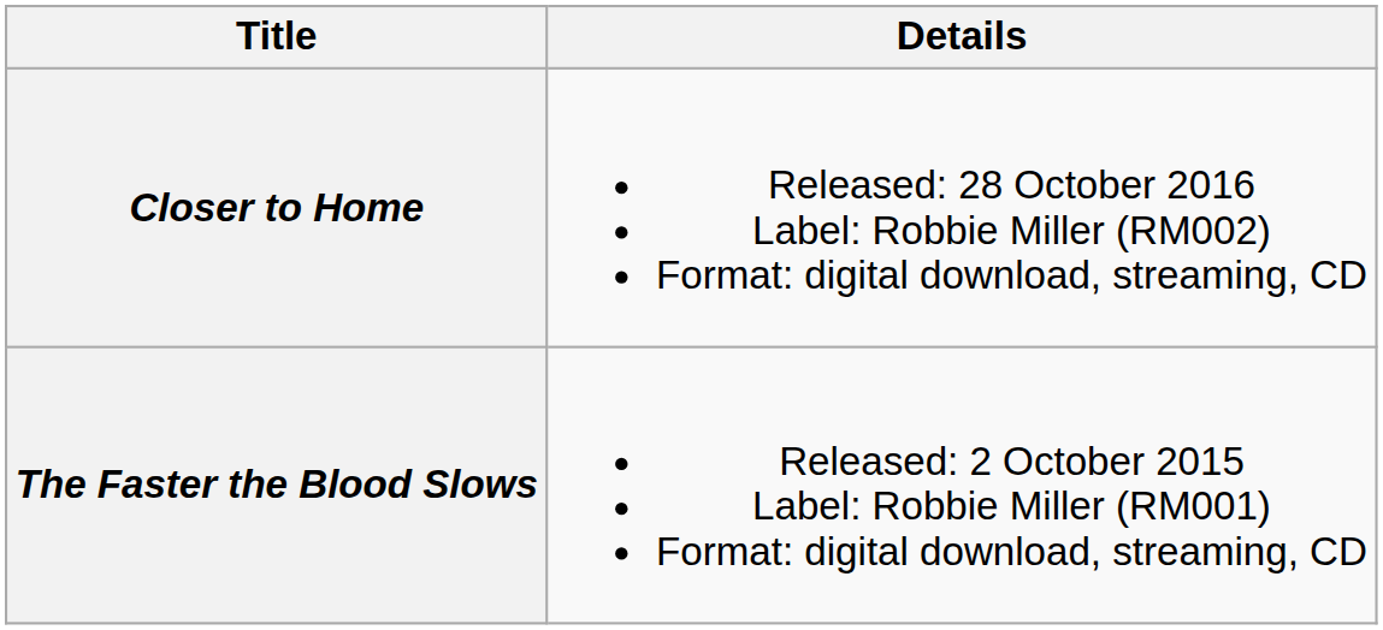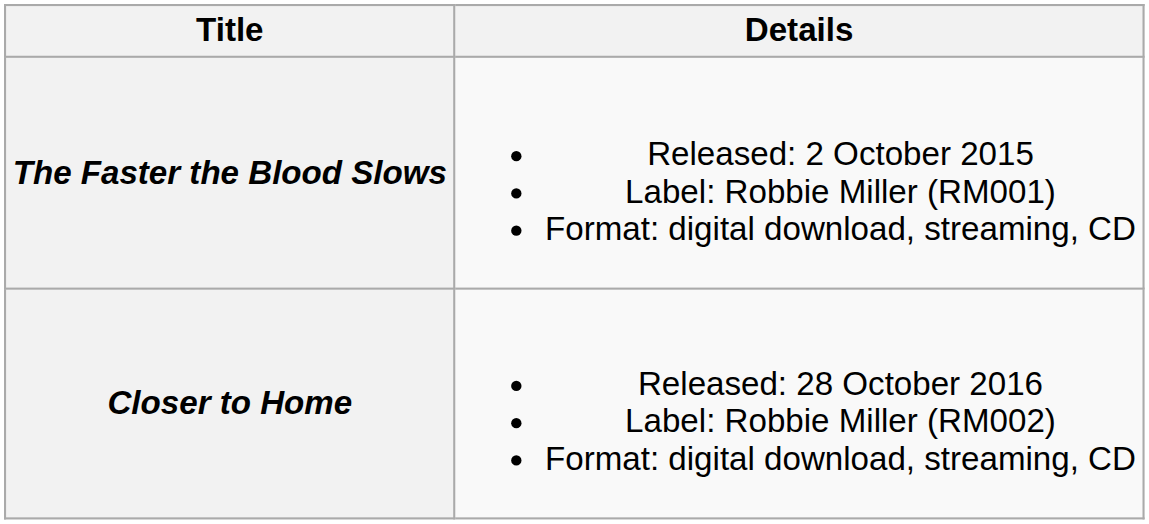rows swapped: The Faster the Blood Slows <-> Closer to Home
